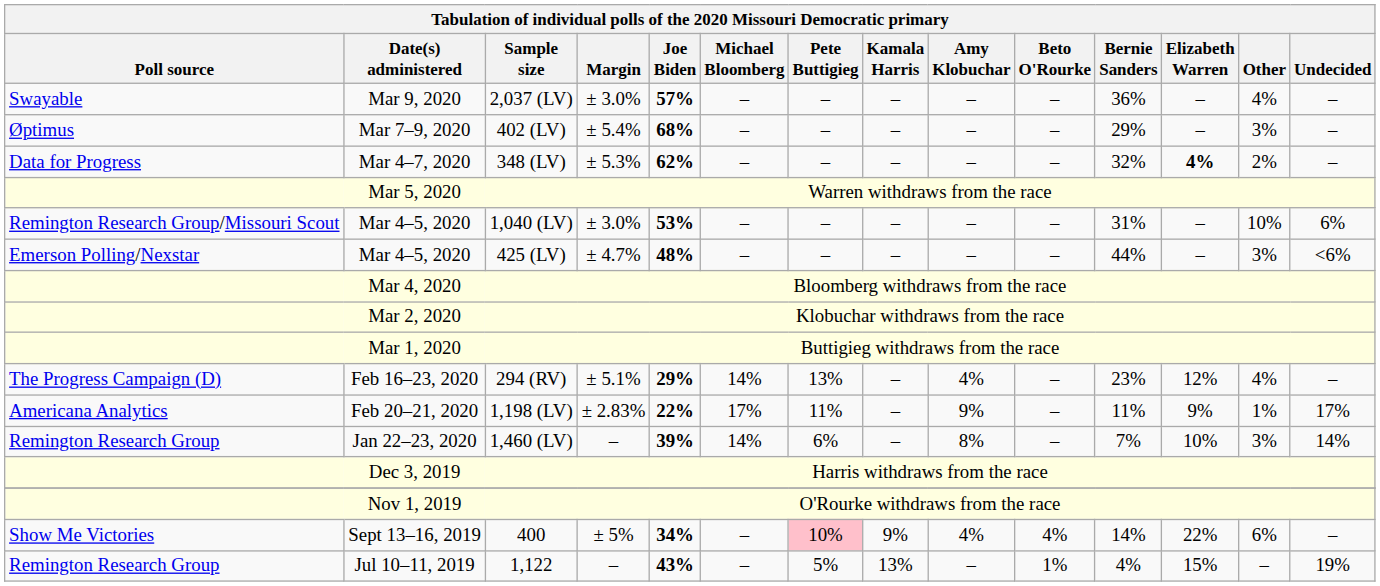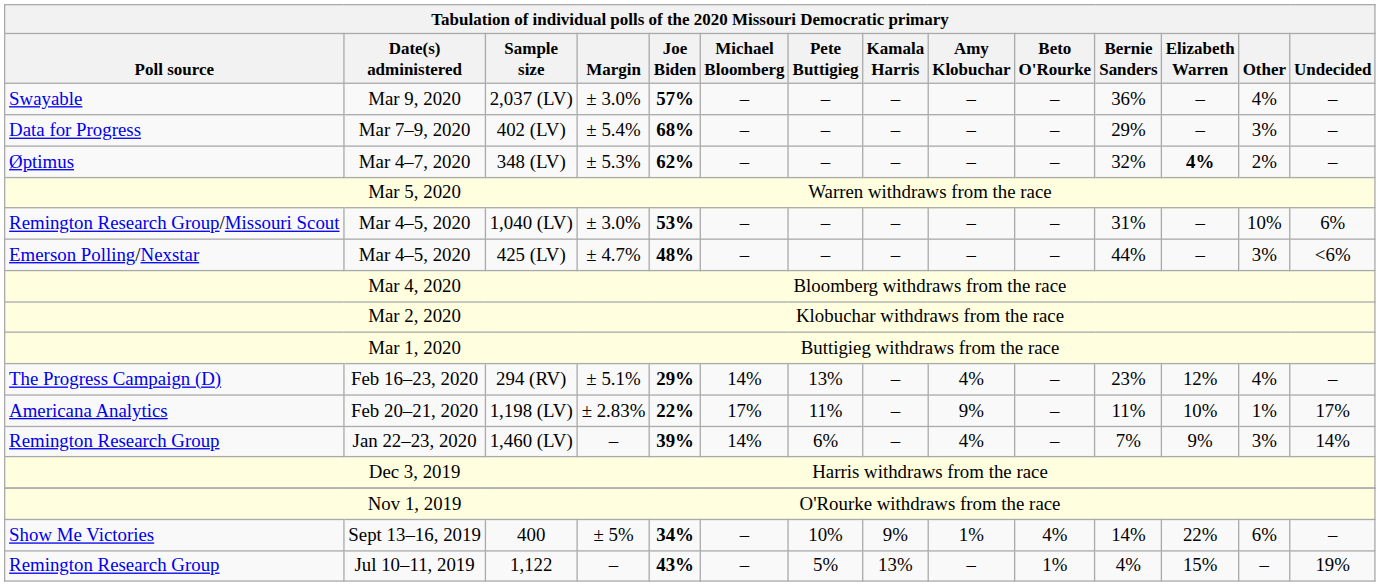402 (LV) | Poll source: Øptimus -> Data for Progress
348 (LV) | Poll source: Data for Progress -> Øptimus
1,198 (LV) | Elizabeth Warren: 9% -> 10%
1,460 (LV) | Amy Klobuchar: 8% -> 4%
1,460 (LV) | Elizabeth Warren: 10% -> 9%
400 | Pete Buttigieg: pink background -> no background
400 | Amy Klobuchar: 4% -> 1%
